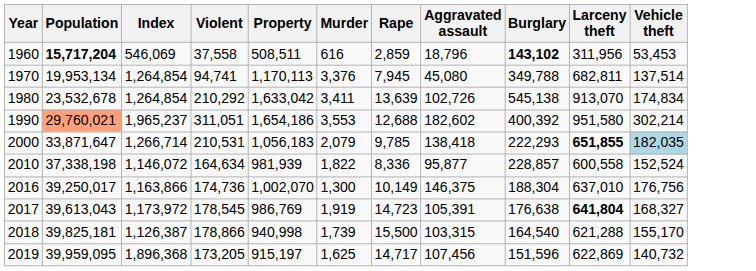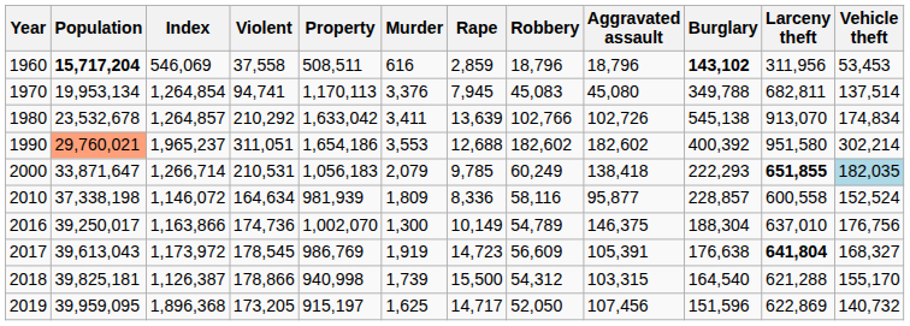+ column: Robbery | 18,796 | 45,083 | 102,766 | 182,602 | 60,249 | 58,116 | 54,789 | 56,609 | 54,312 | 52,050
1980 | Index: 1,264,854 -> 1,264,857
2010 | Murder: 1,822 -> 1,809
